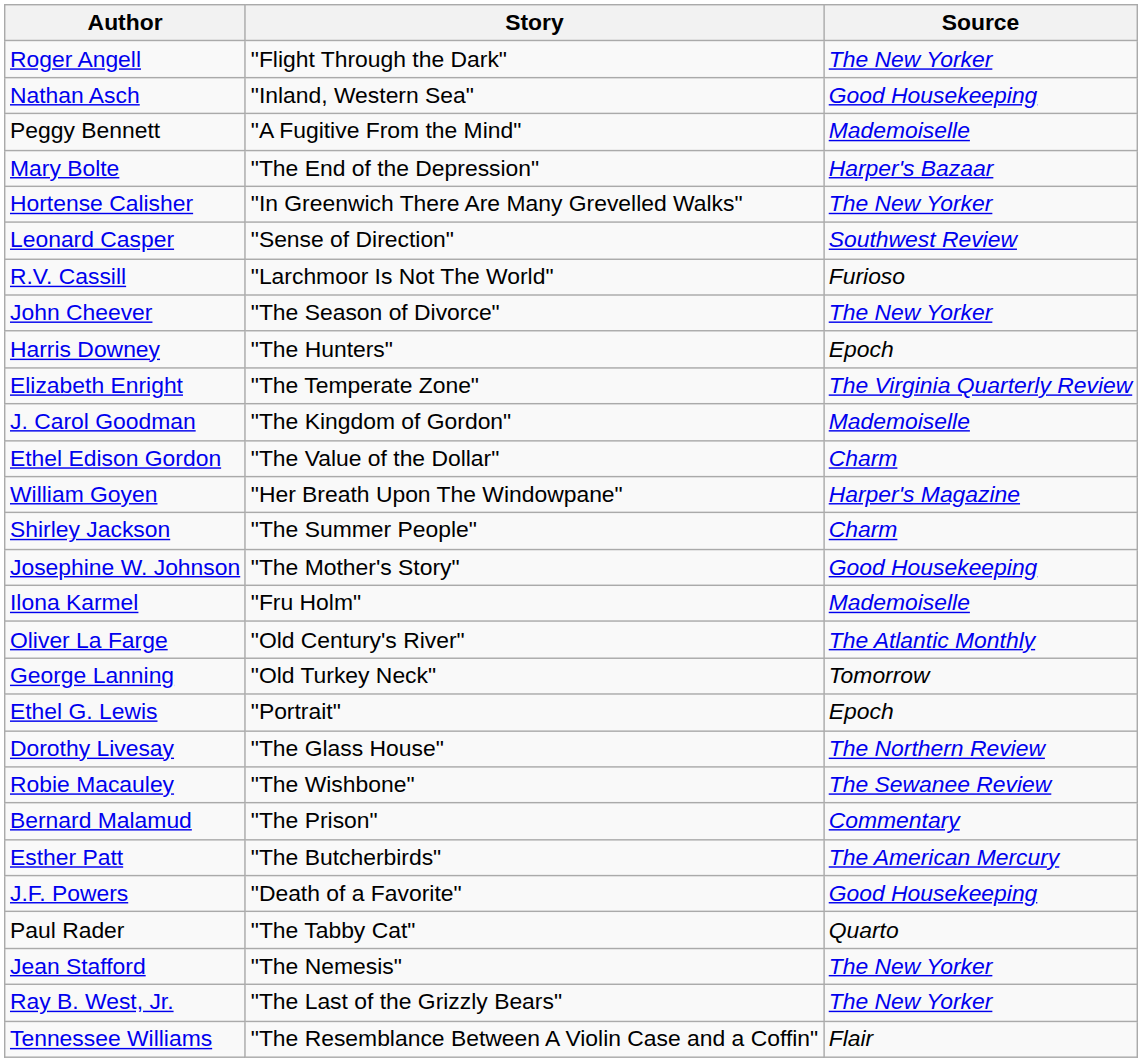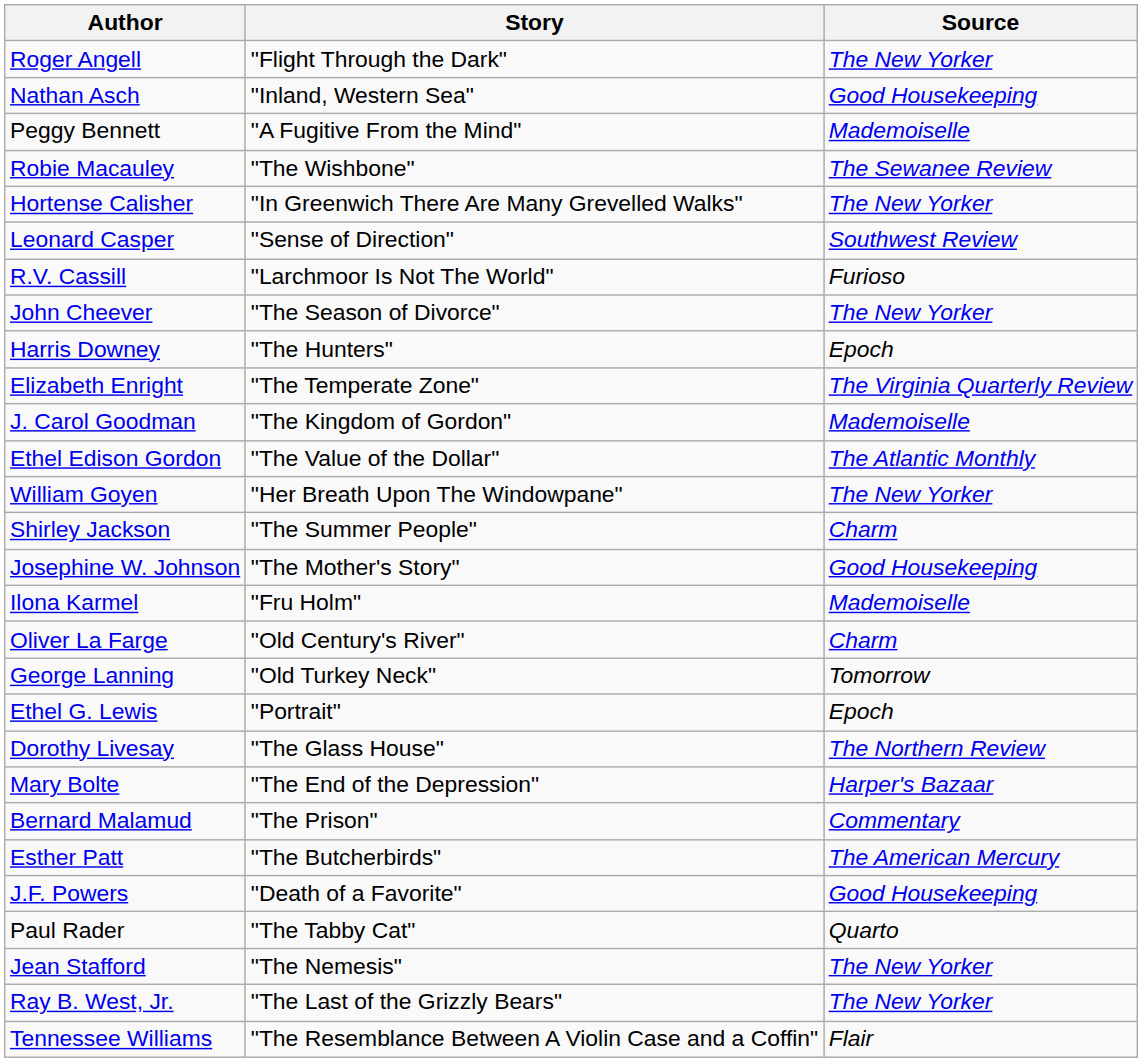rows swapped: Mary Bolte <-> Robie Macauley
Ethel Edison Gordon | Source: Charm -> The Atlantic Monthly
William Goyen | Source: Harper's Magazine -> The New Yorker
Oliver La Farge | Source: The Atlantic Monthly -> Charm
